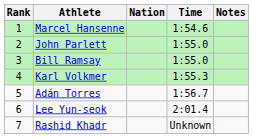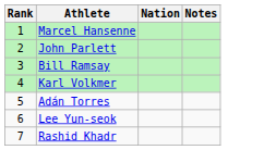- column: Time | 1:54.6 | 1:55.0 | 1:55.0 | 1:55.3 | 1:56.7 | 2:01.4 | Unknown
